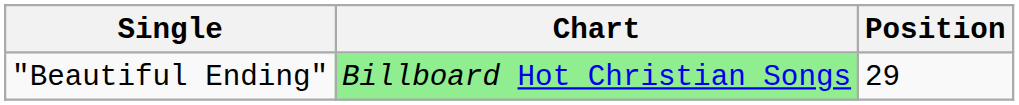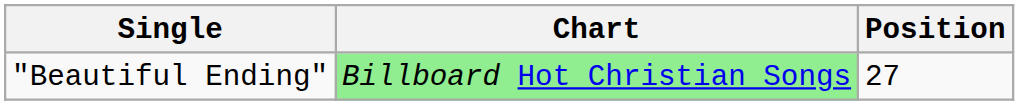"Beautiful Ending" | Position: 29 -> 27
